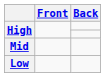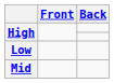rows swapped: Mid <-> Low
